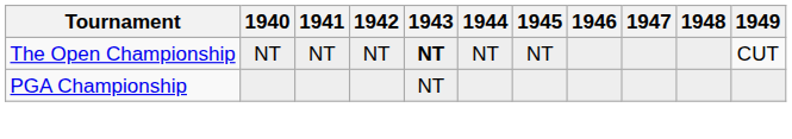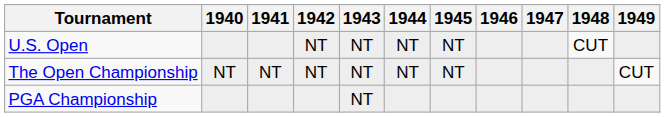+ row: U.S. Open | NT | NT | NT | NT | CUT
The Open Championship | 1943: bold -> normal
